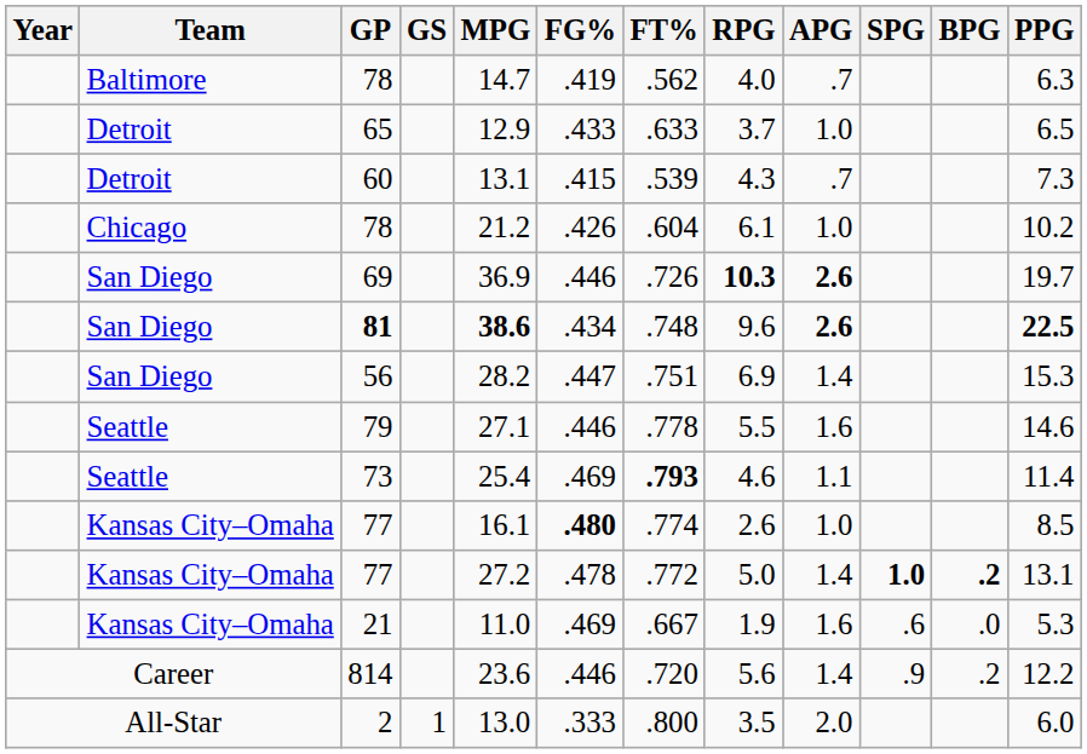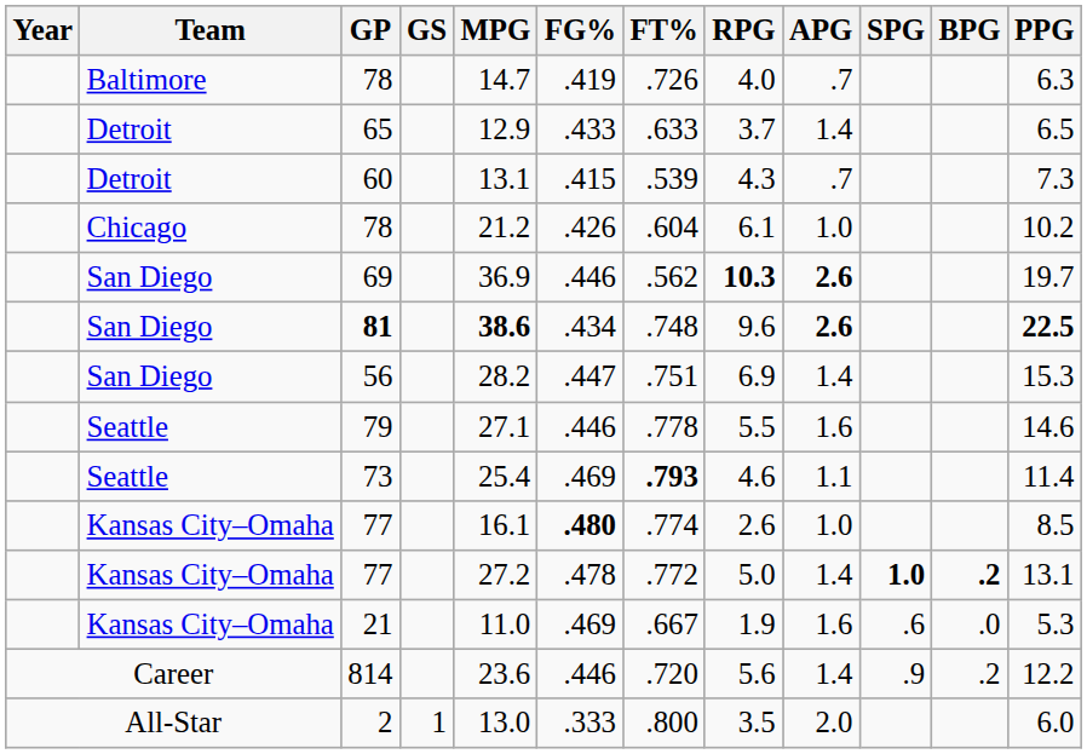Baltimore / 78 | FT%: .562 -> .726
65 | APG: 1.0 -> 1.4
69 | FT%: .726 -> .562
